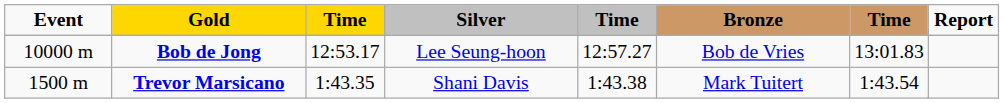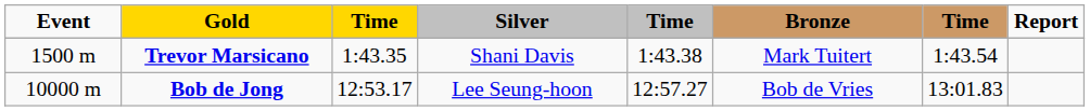rows swapped: Trevor Marsicano <-> Bob de Jong
